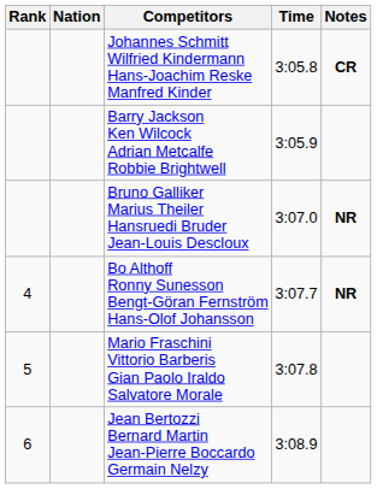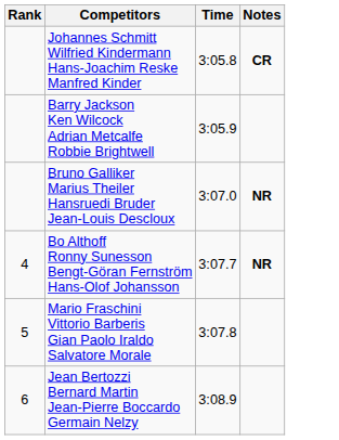- column: Nation
